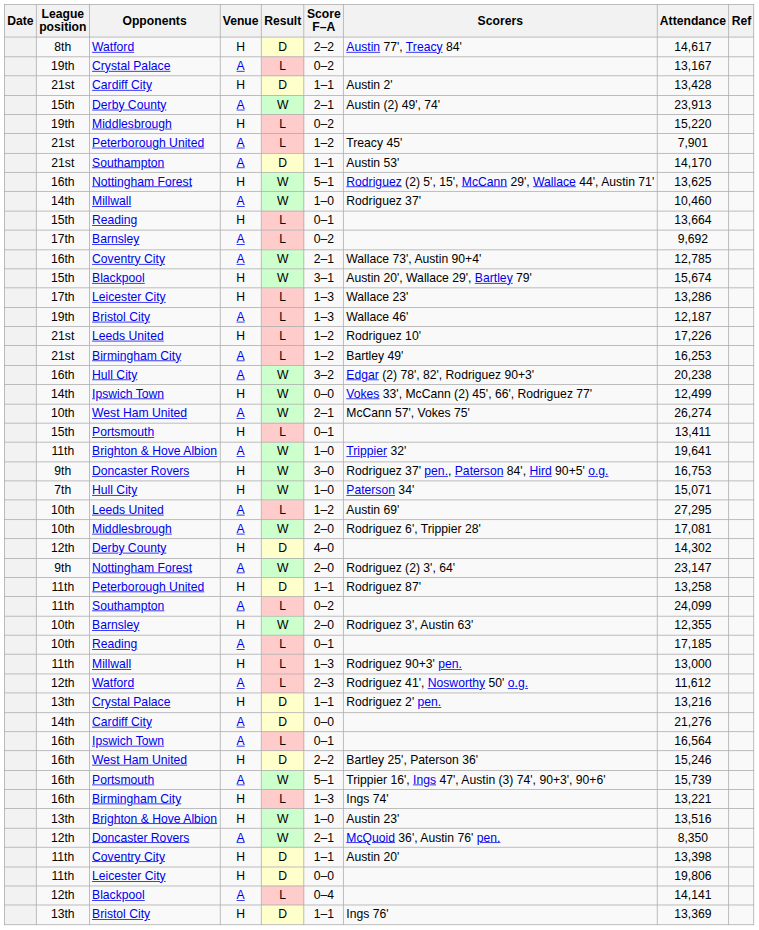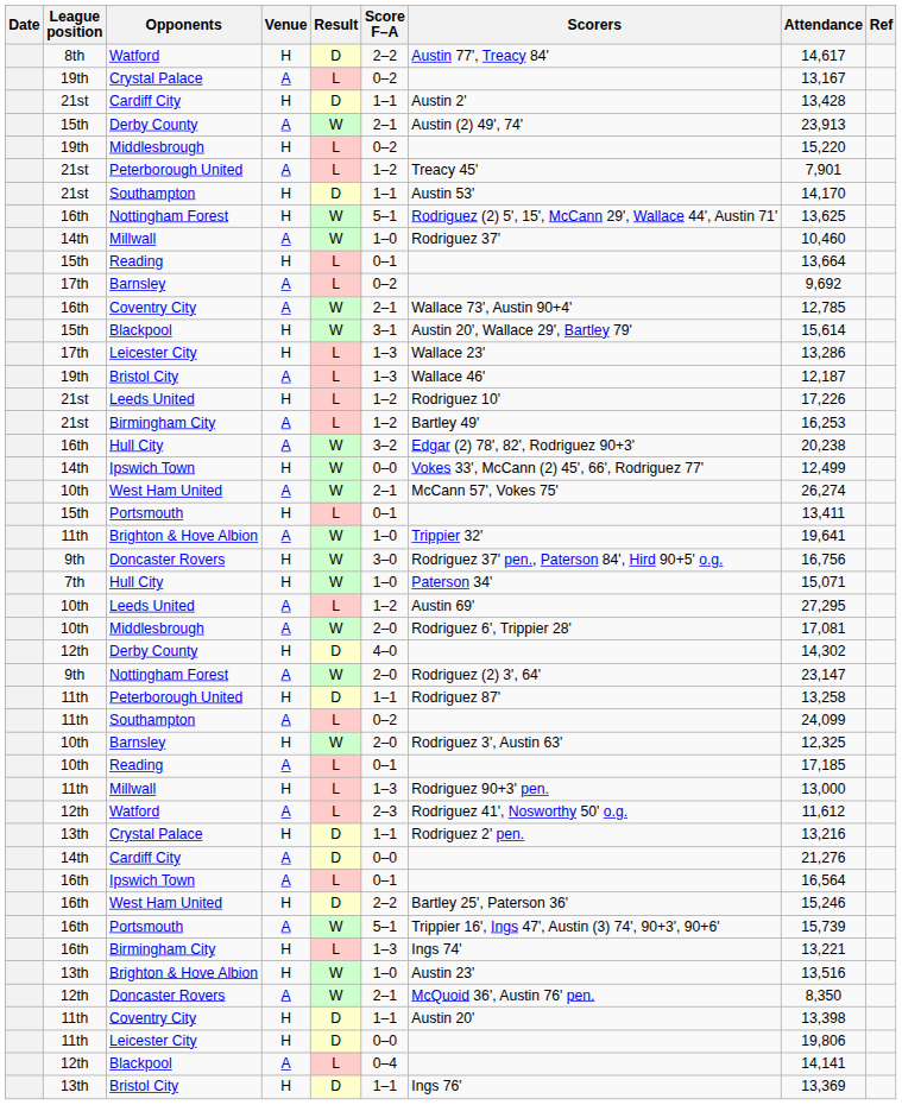21st / Southampton | Venue: A -> H
15th / Blackpool | Attendance: 15,674 -> 15,614
9th / Doncaster Rovers | Attendance: 16,753 -> 16,756
10th / Barnsley | Attendance: 12,355 -> 12,325
